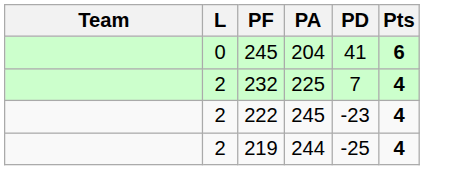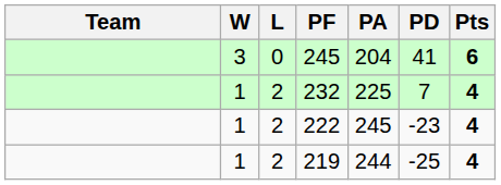+ column: W | 3 | 1 | 1 | 1
